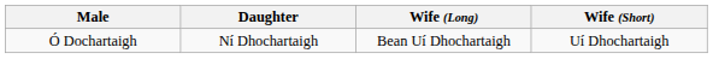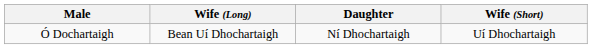columns swapped: Daughter <-> Wife (Long)
